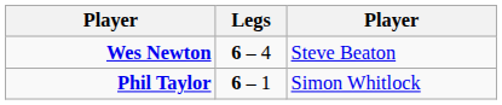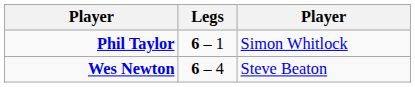rows swapped: Phil Taylor <-> Wes Newton
